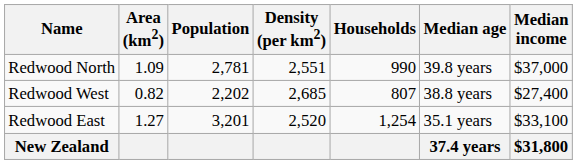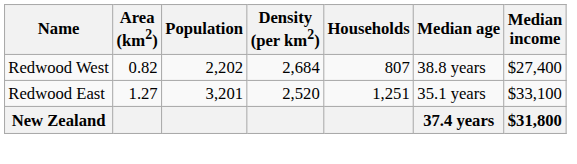- row: Redwood North | 1.09 | 2,781 | 2,551 | 990 | 39.8 years | $37,000
Redwood West | Density (per km2): 2,685 -> 2,684
Redwood East | Households: 1,254 -> 1,251
